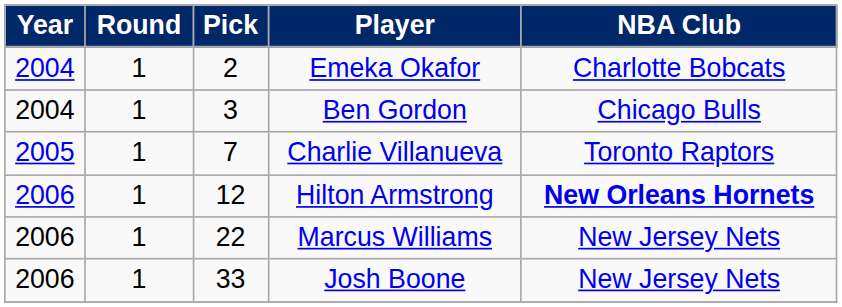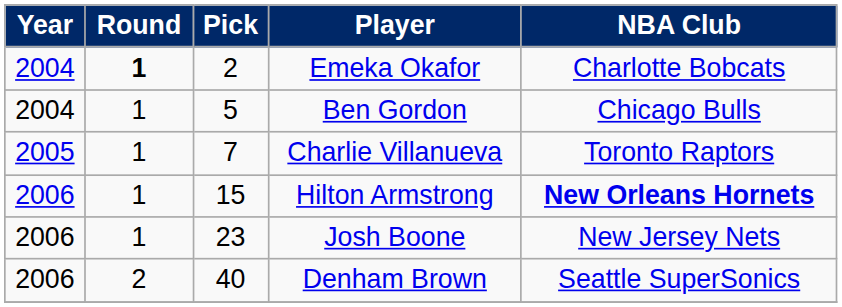Emeka Okafor | Round: normal -> bold
Ben Gordon | Pick: 3 -> 5
Hilton Armstrong | Pick: 12 -> 15
- row: 2006 | 1 | 22 | Marcus Williams | New Jersey Nets
Josh Boone | Pick: 33 -> 23
+ row: 2006 | 2 | 40 | Denham Brown | Seattle SuperSonics
